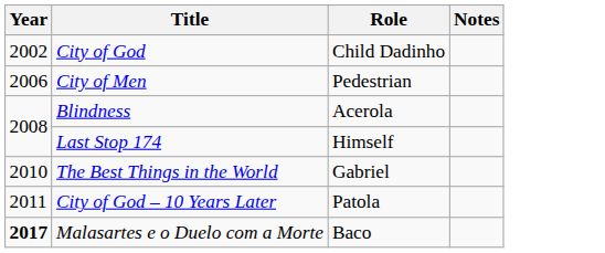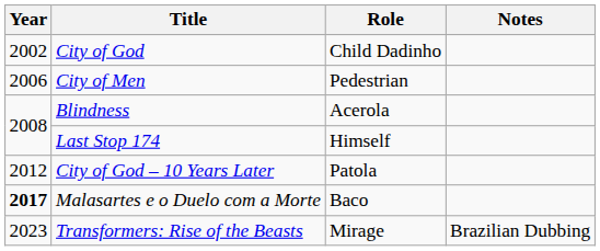- row: 2010 | The Best Things in the World | Gabriel
City of God – 10 Years Later | Year: 2011 -> 2012
+ row: 2023 | Transformers: Rise of the Beasts | Mirage | Brazilian Dubbing
